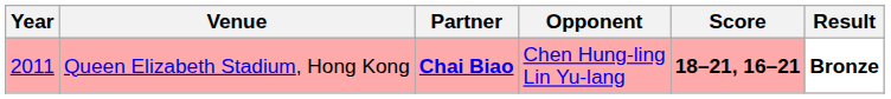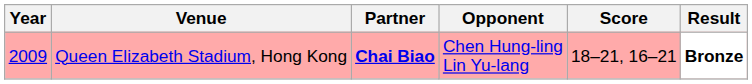Queen Elizabeth Stadium, Hong Kong | Year: 2011 -> 2009
Queen Elizabeth Stadium, Hong Kong | Score: bold -> normal
